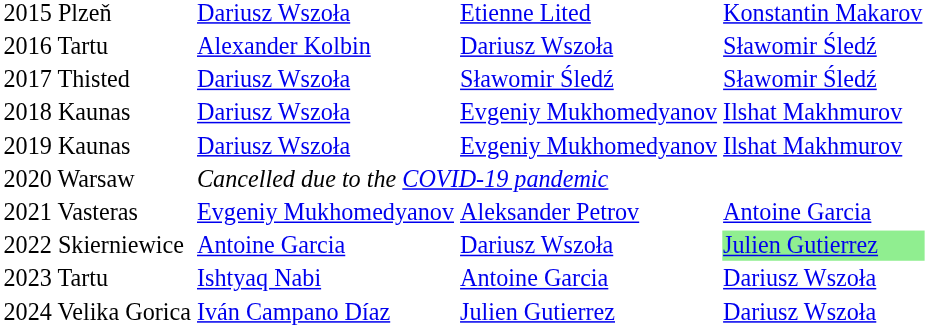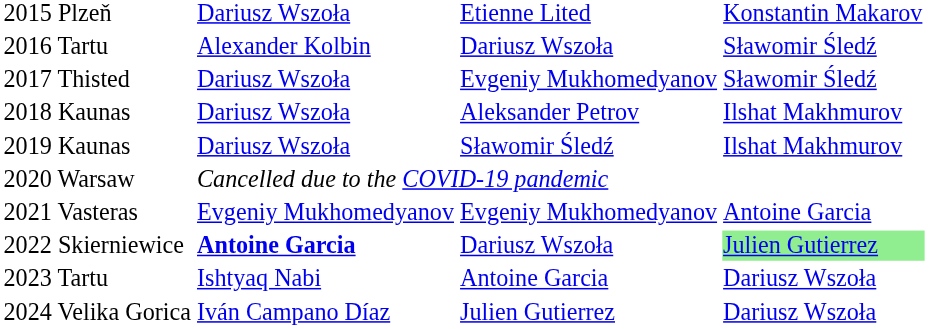2017 Thisted | column 3: Sławomir Śledź -> Evgeniy Mukhomedyanov
2018 Kaunas | column 3: Evgeniy Mukhomedyanov -> Aleksander Petrov
2019 Kaunas | column 3: Evgeniy Mukhomedyanov -> Sławomir Śledź
2021 Vasteras | column 3: Aleksander Petrov -> Evgeniy Mukhomedyanov
2022 Skierniewice | column 2: normal -> bold
